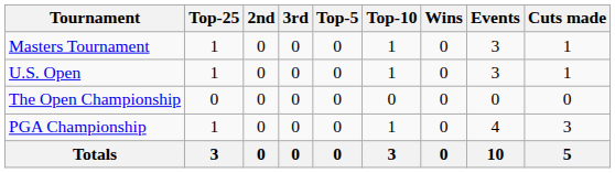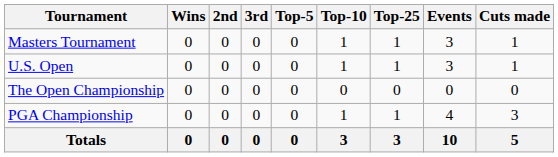columns swapped: Wins <-> Top-25
